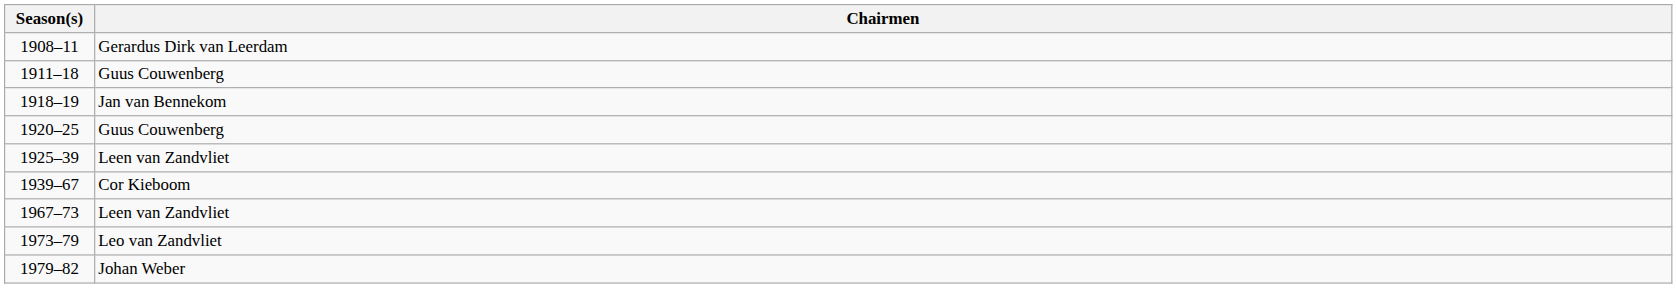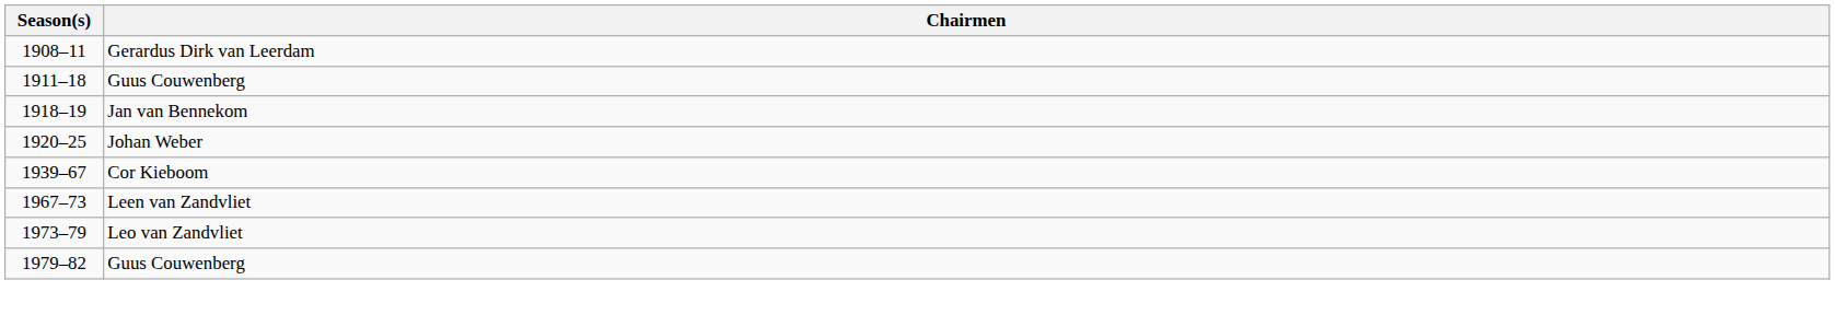1920–25 | Chairmen: Guus Couwenberg -> Johan Weber
- row: 1925–39 | Leen van Zandvliet
1979–82 | Chairmen: Johan Weber -> Guus Couwenberg
